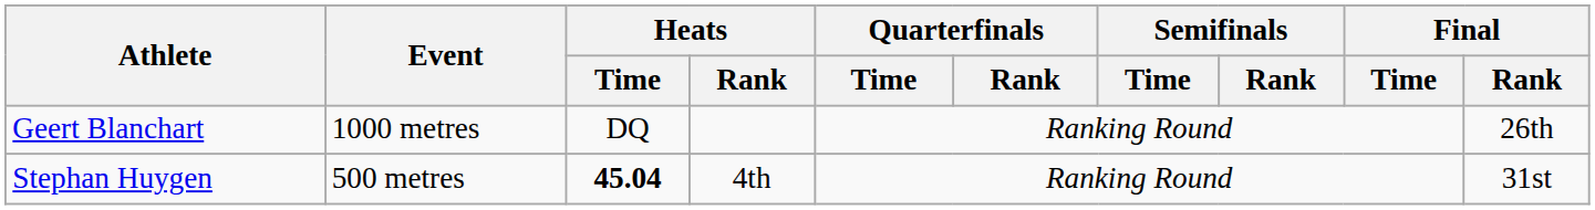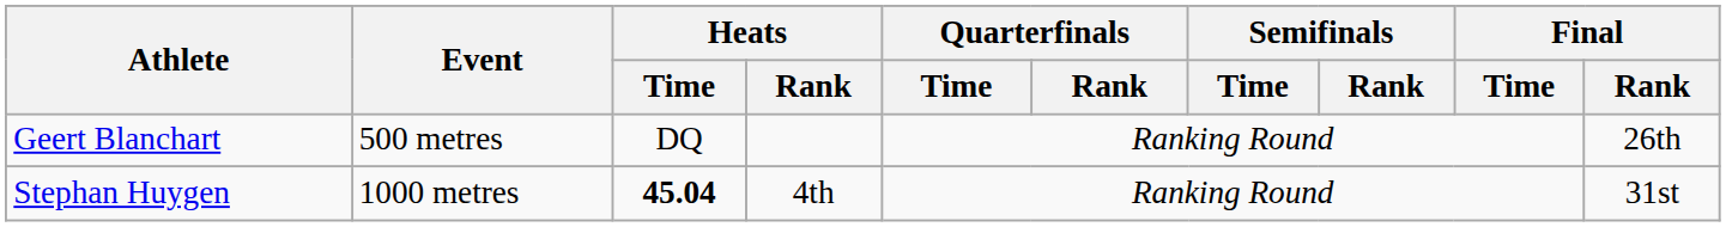Geert Blanchart | Event: 1000 metres -> 500 metres
Stephan Huygen | Event: 500 metres -> 1000 metres
